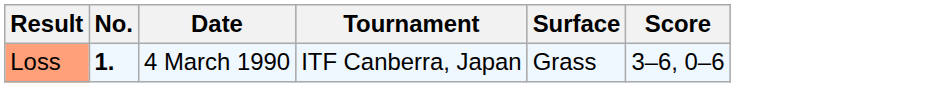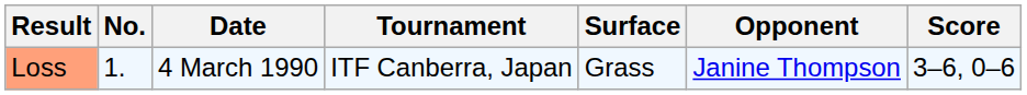+ column: Opponent | Janine Thompson
Loss | No.: bold -> normal
